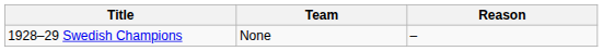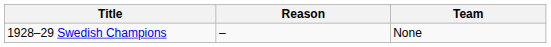columns swapped: Team <-> Reason
